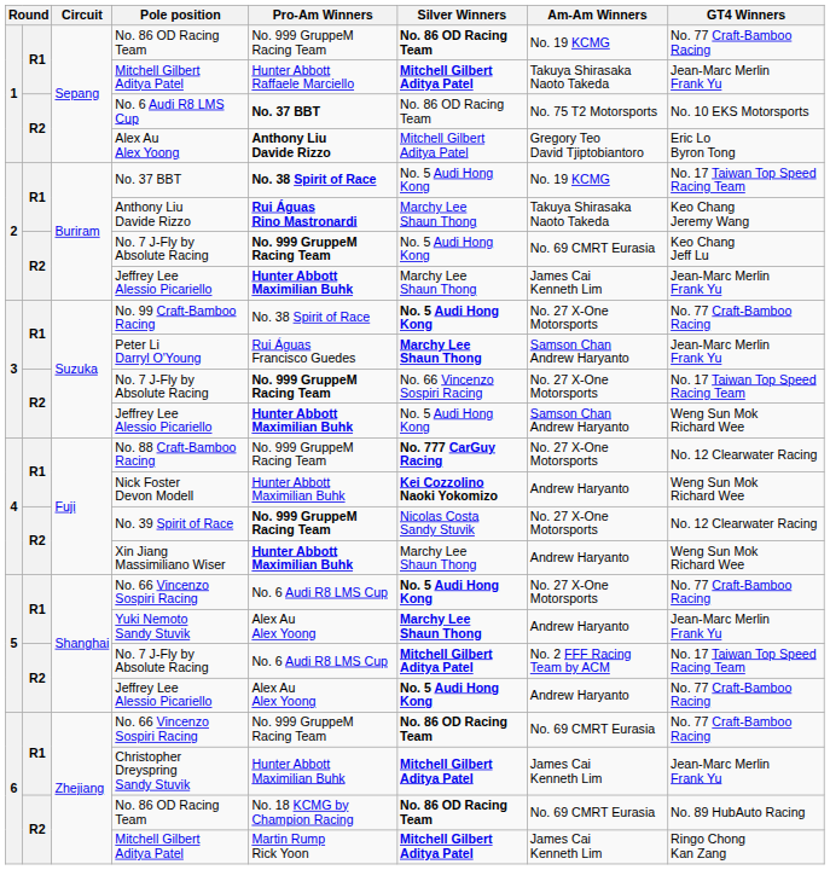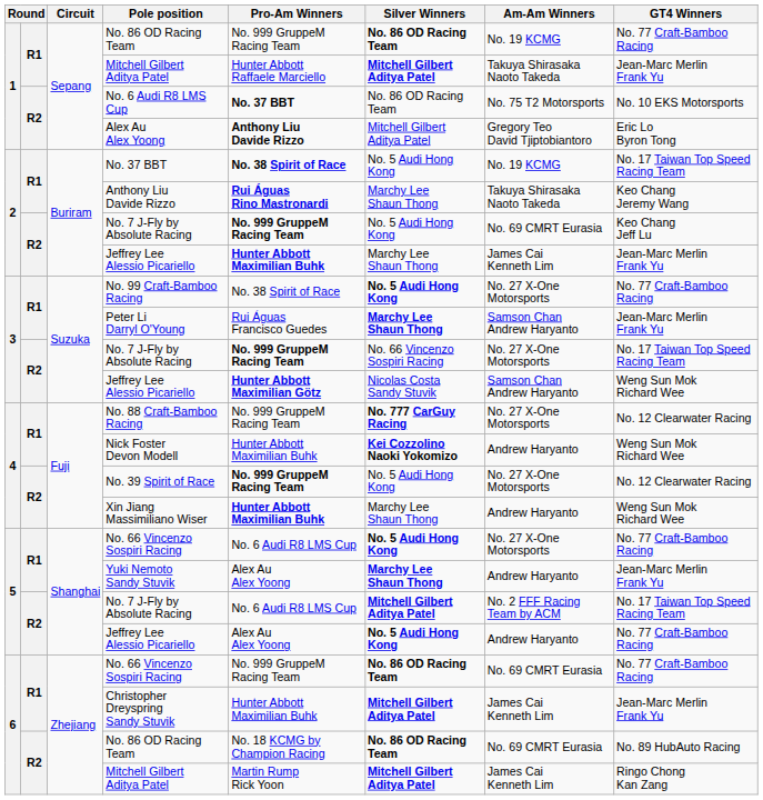3 / Jeffrey Lee Alessio Picariello | Pro-Am Winners: Hunter Abbott Maximilian Buhk -> Hunter Abbott Maximilian Götz
3 / Jeffrey Lee Alessio Picariello | Silver Winners: No. 5 Audi Hong Kong -> Nicolas Costa Sandy Stuvik
No. 39 Spirit of Race | Silver Winners: Nicolas Costa Sandy Stuvik -> No. 5 Audi Hong Kong
